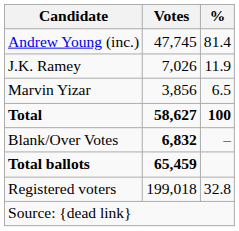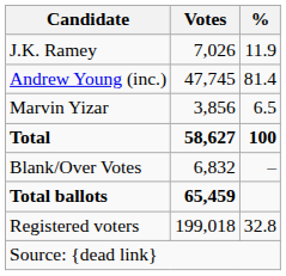rows swapped: Andrew Young (inc.) <-> J.K. Ramey
Blank/Over Votes | Votes: bold -> normal
